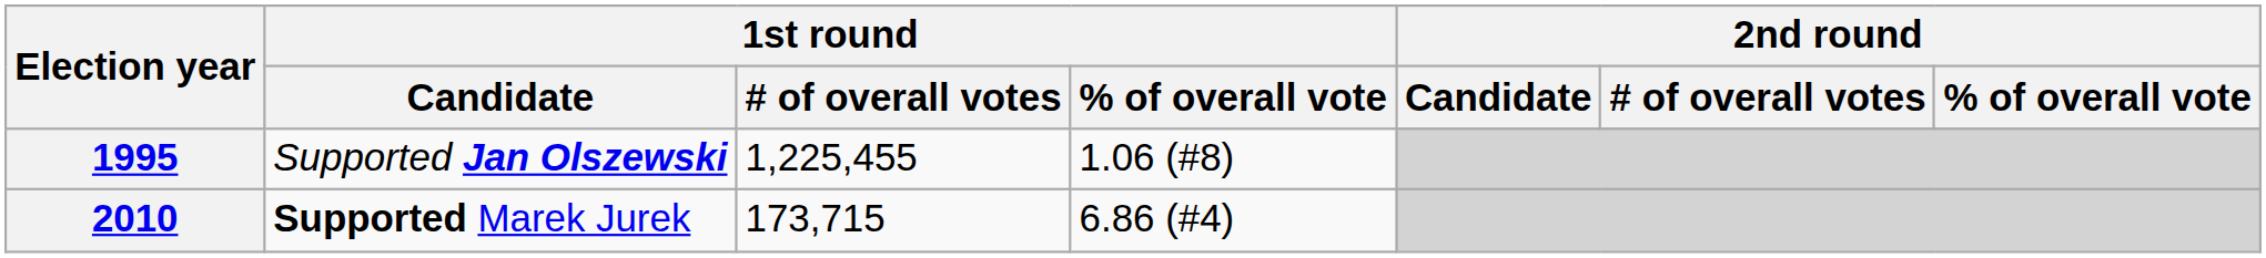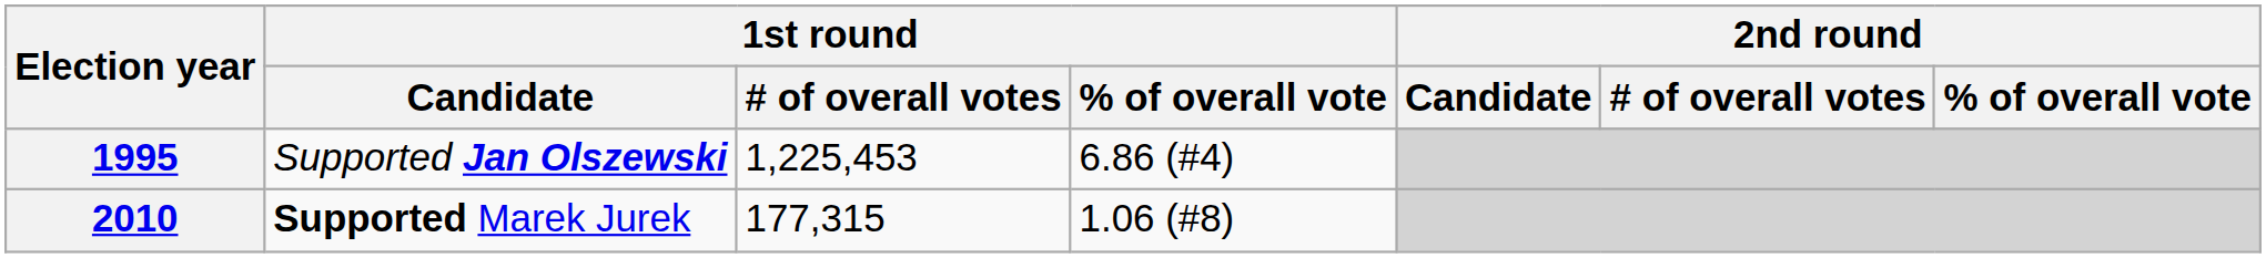1995 | 1st round / # of overall votes: 1,225,455 -> 1,225,453
1995 | 1st round / % of overall vote: 1.06 (#8) -> 6.86 (#4)
2010 | 1st round / # of overall votes: 173,715 -> 177,315
2010 | 1st round / % of overall vote: 6.86 (#4) -> 1.06 (#8)
